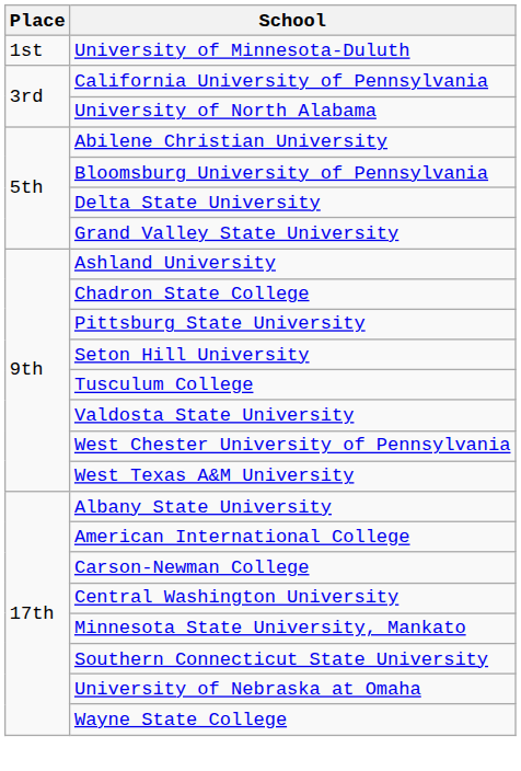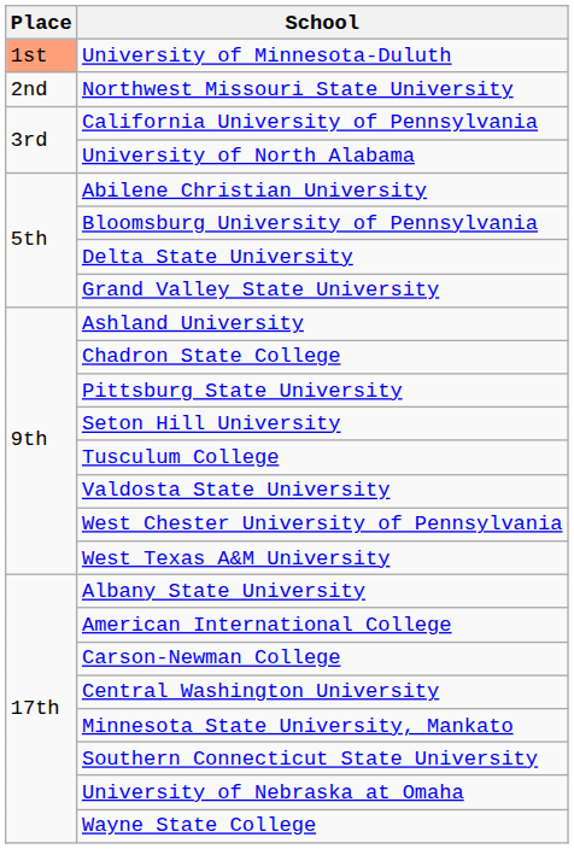University of Minnesota-Duluth | Place: no background -> lightsalmon background
+ row: 2nd | Northwest Missouri State University
